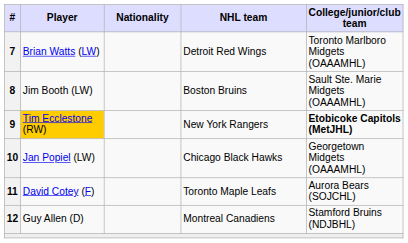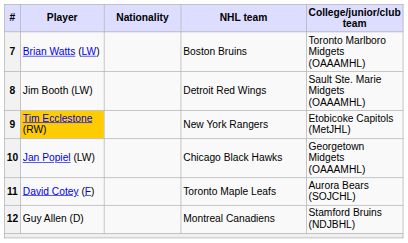Brian Watts (LW) | NHL team: Detroit Red Wings -> Boston Bruins
Jim Booth (LW) | NHL team: Boston Bruins -> Detroit Red Wings
Tim Ecclestone (RW) | College/junior/club team: bold -> normal
